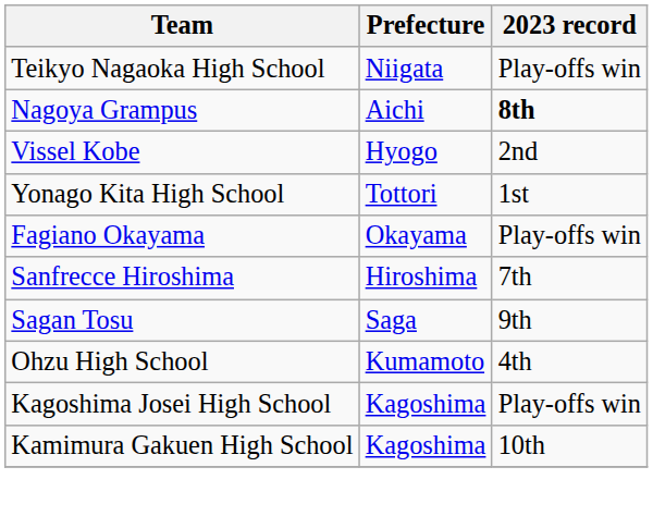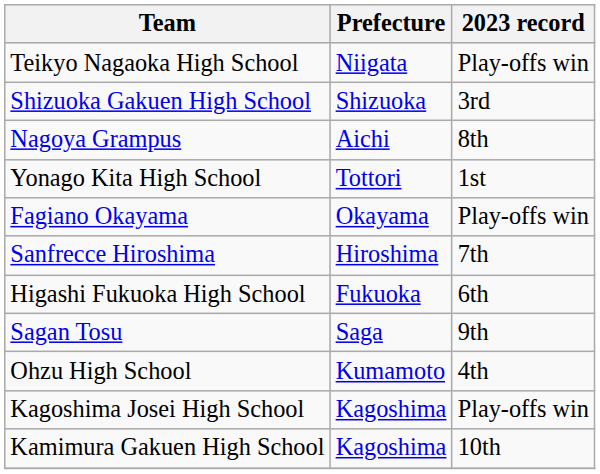+ row: Shizuoka Gakuen High School | Shizuoka | 3rd
Nagoya Grampus | 2023 record: bold -> normal
- row: Vissel Kobe | Hyogo | 2nd
+ row: Higashi Fukuoka High School | Fukuoka | 6th
